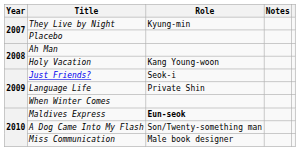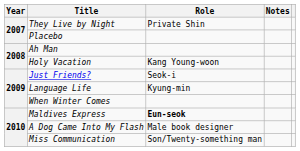They Live by Night | Role: Kyung-min -> Private Shin
Language Life | Role: Private Shin -> Kyung-min
A Dog Came Into My Flash | Role: Son/Twenty-something man -> Male book designer
Miss Communication | Role: Male book designer -> Son/Twenty-something man
